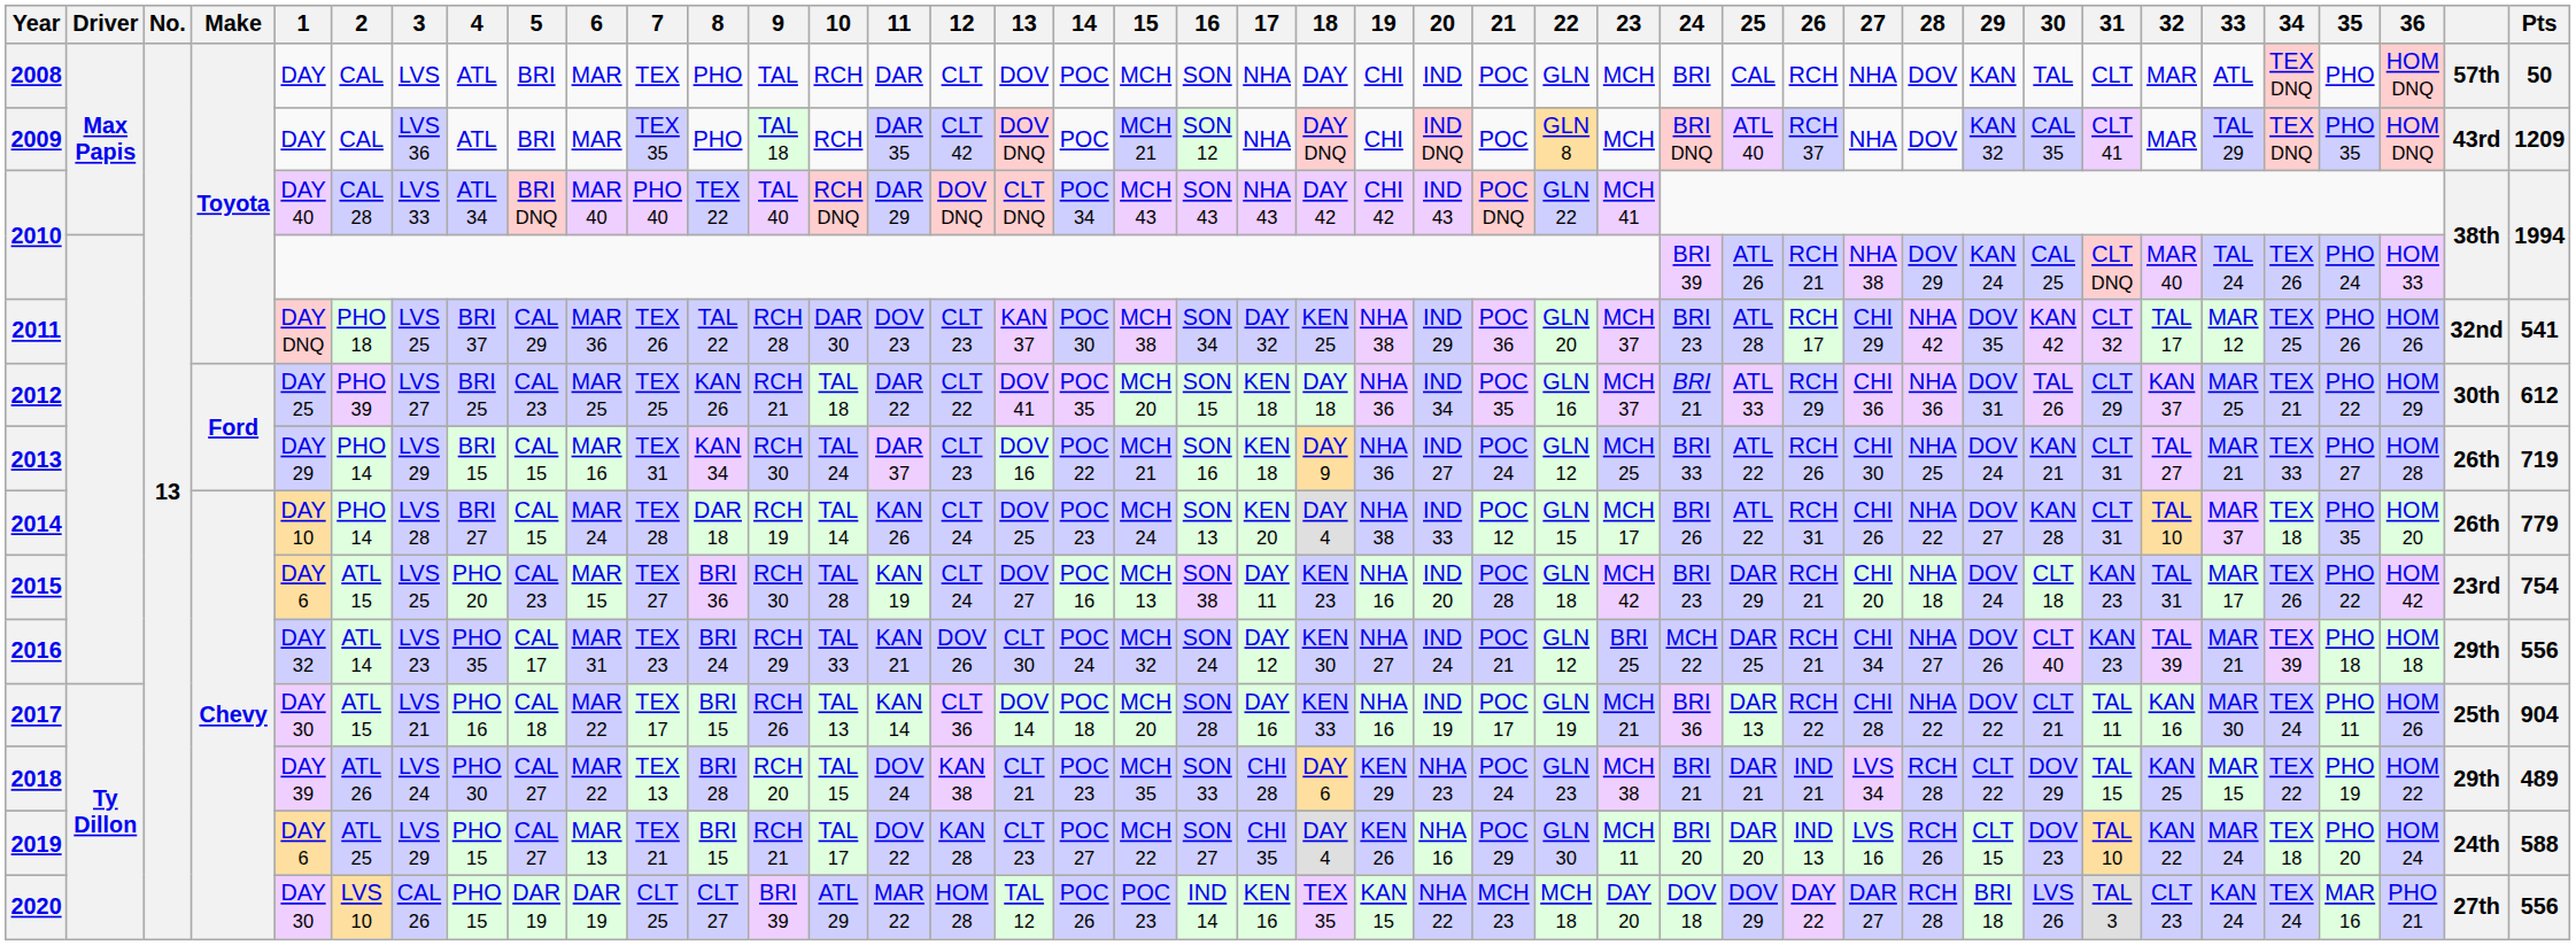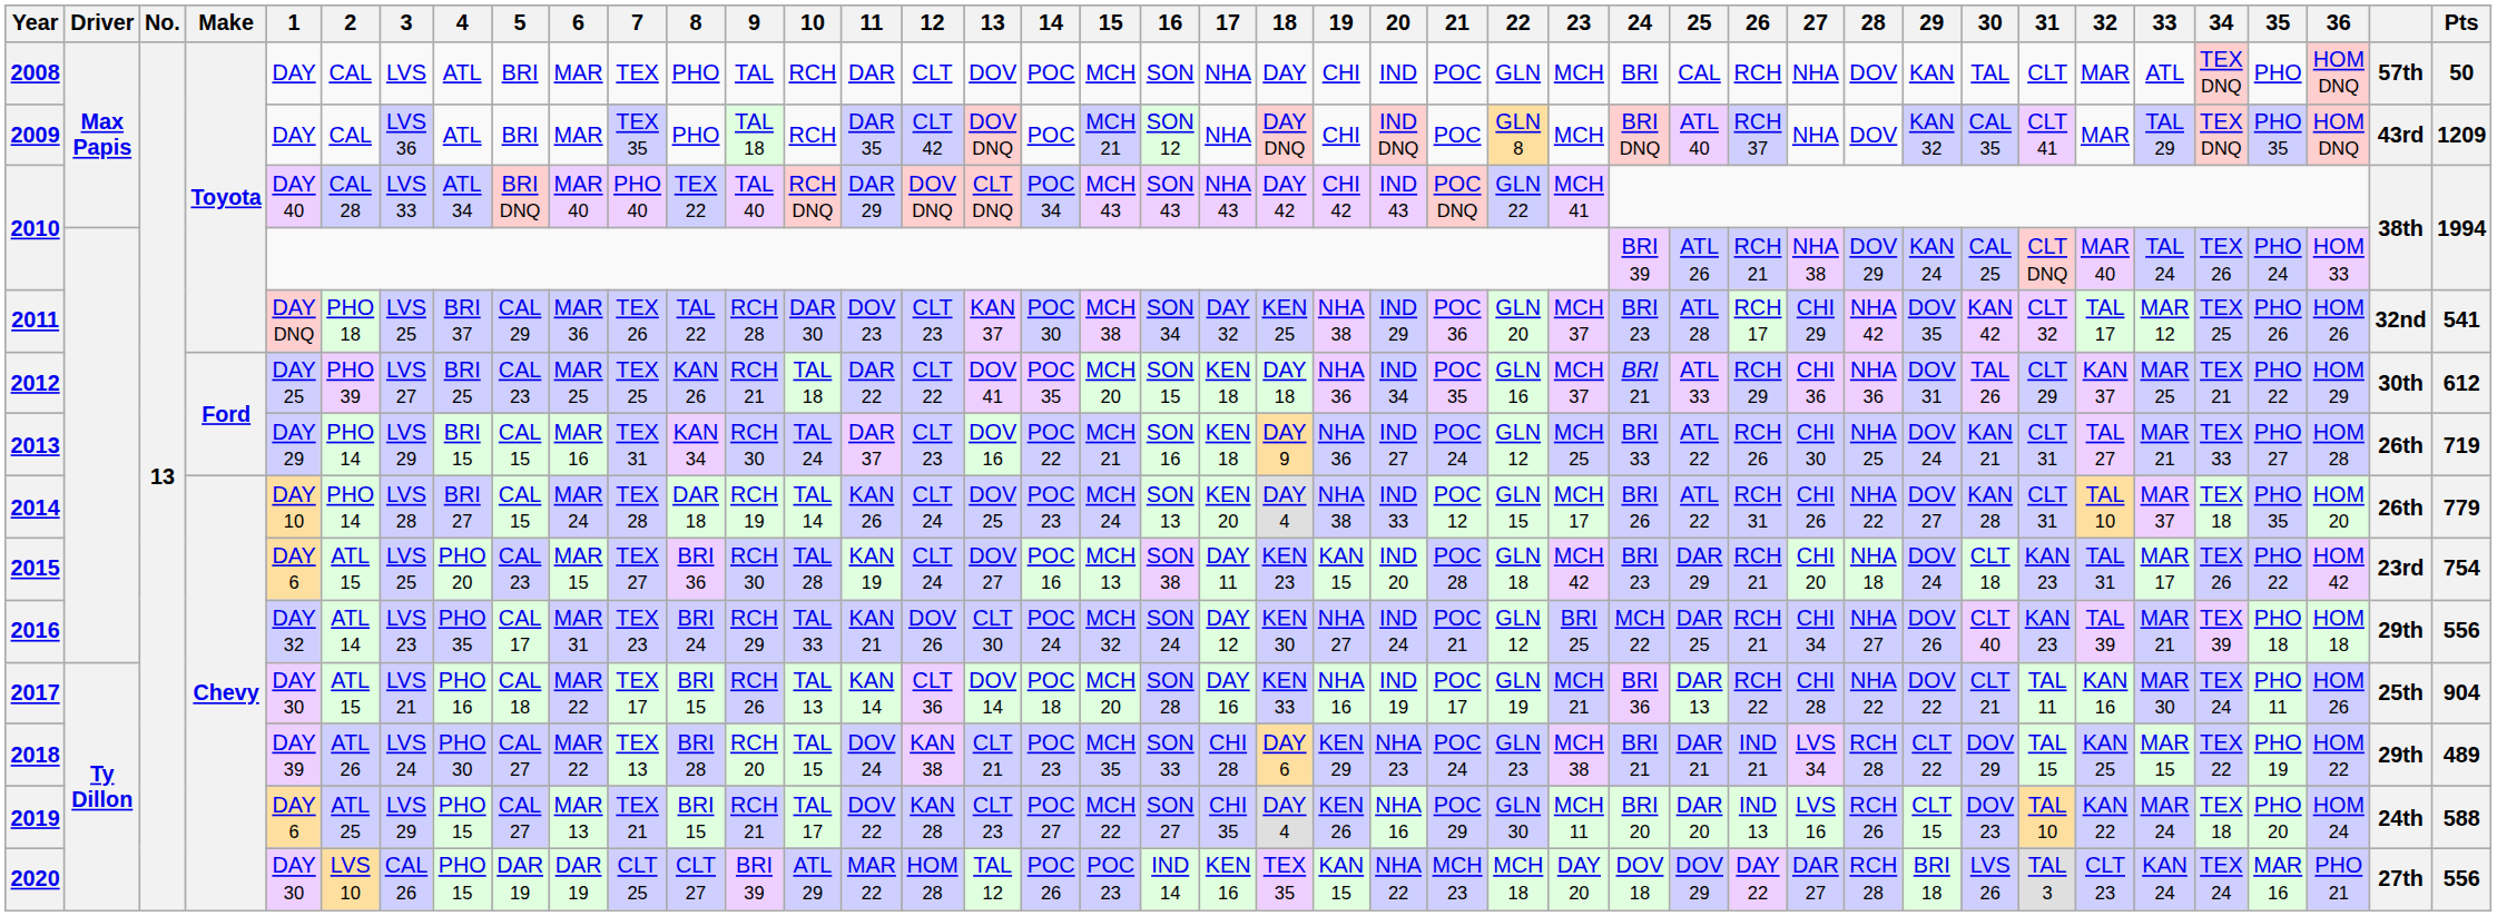2015 | 19: NHA 16 -> KAN 15
